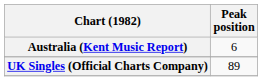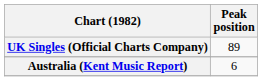rows swapped: Australia (Kent Music Report) <-> UK Singles (Official Charts Company)
